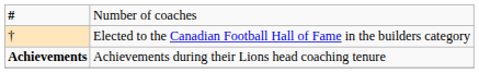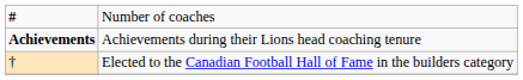rows swapped: † <-> Achievements
